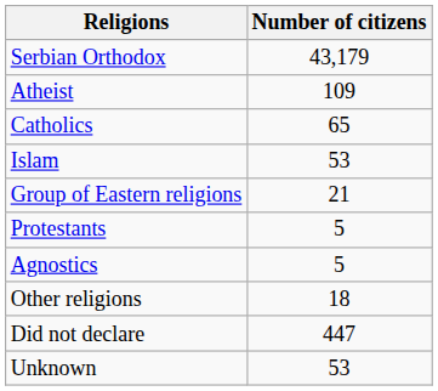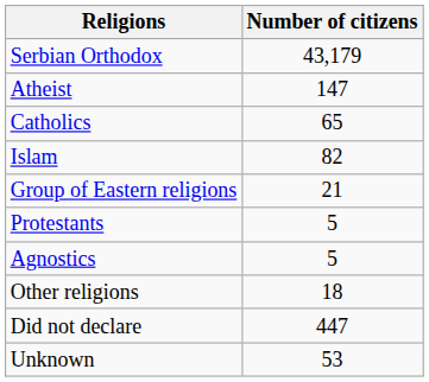Atheist | Number of citizens: 109 -> 147
Islam | Number of citizens: 53 -> 82
